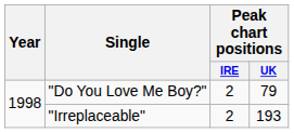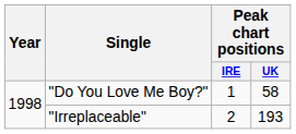"Do You Love Me Boy?" | Peak chart positions / IRE: 2 -> 1
"Do You Love Me Boy?" | Peak chart positions / UK: 79 -> 58
